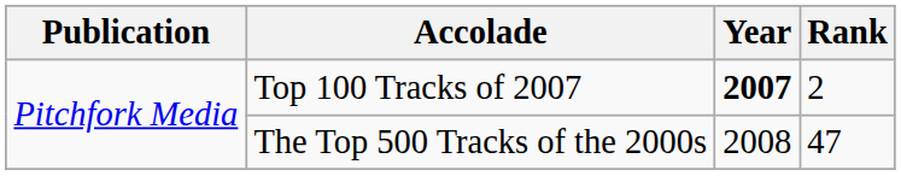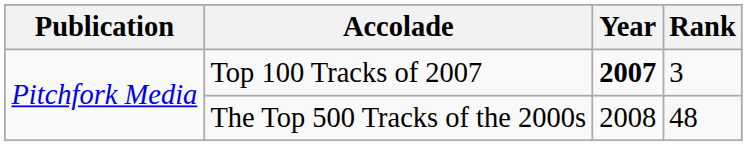Top 100 Tracks of 2007 | Rank: 2 -> 3
The Top 500 Tracks of the 2000s | Rank: 47 -> 48
